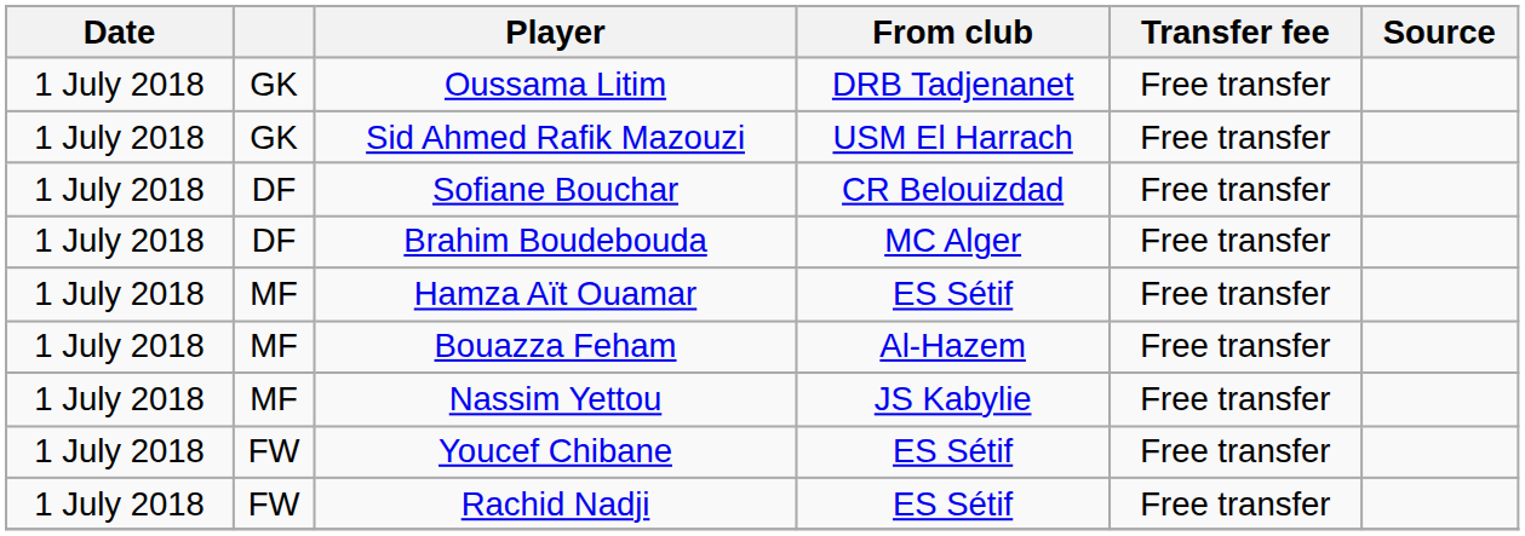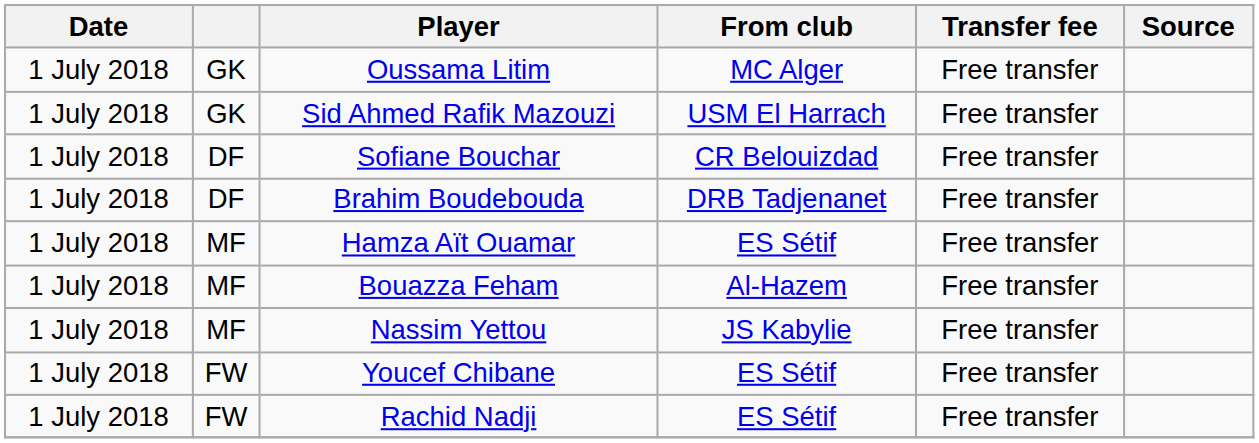Oussama Litim | From club: DRB Tadjenanet -> MC Alger
Brahim Boudebouda | From club: MC Alger -> DRB Tadjenanet
